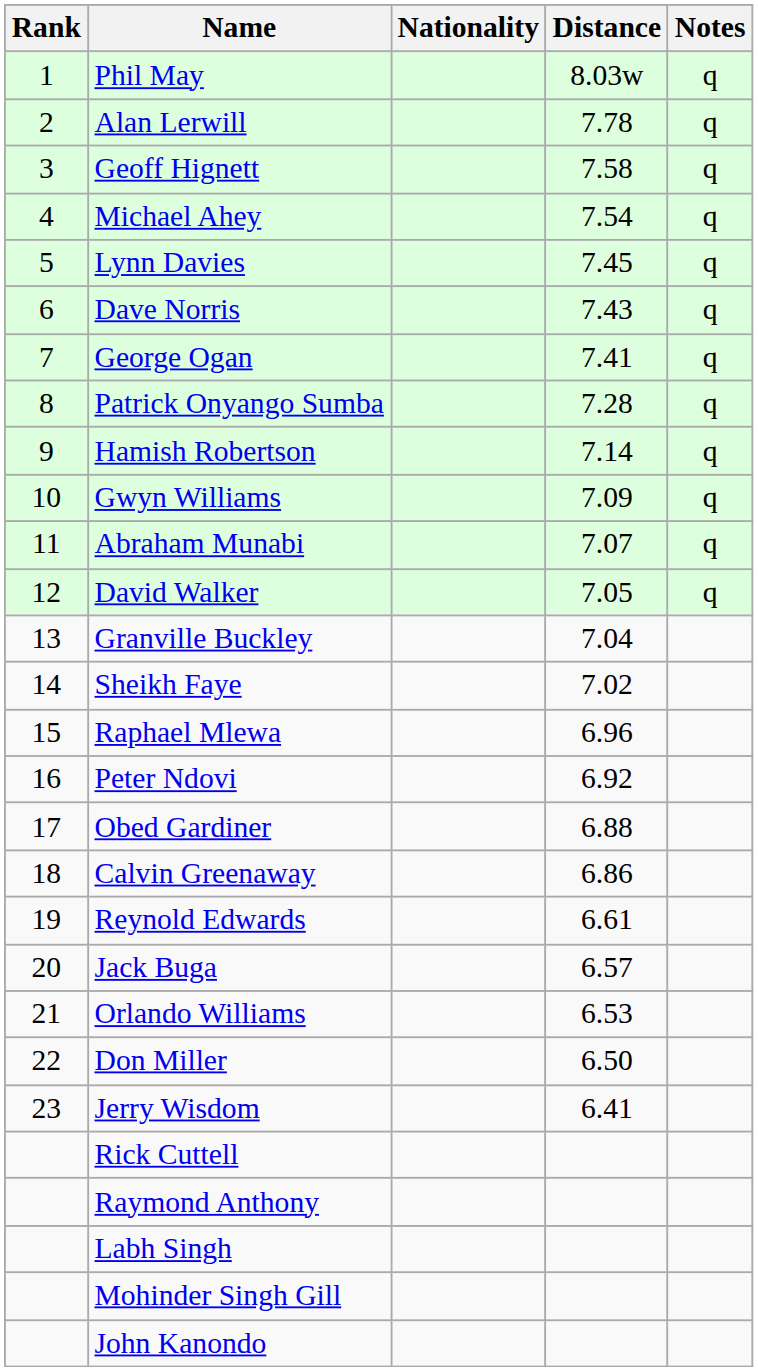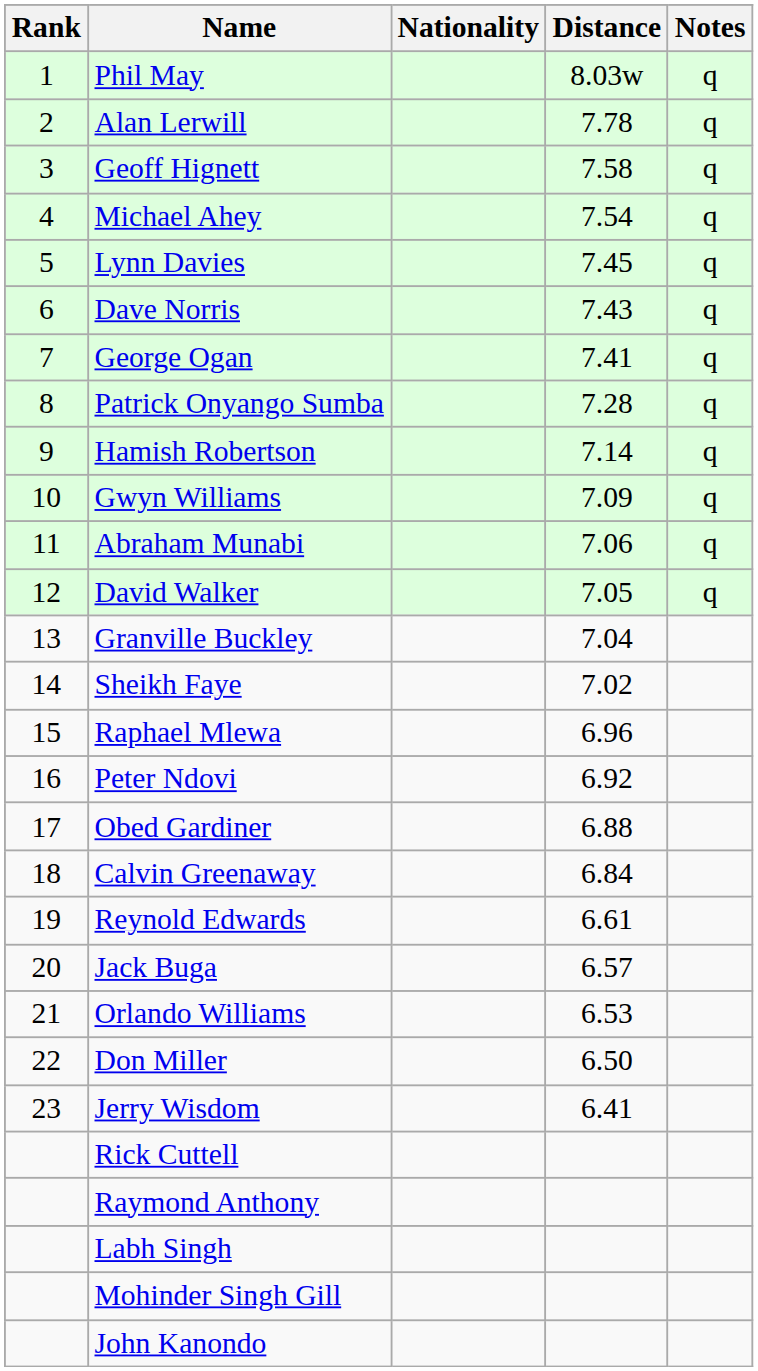Abraham Munabi | Distance: 7.07 -> 7.06
Calvin Greenaway | Distance: 6.86 -> 6.84
